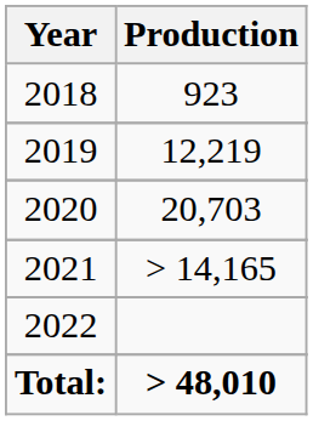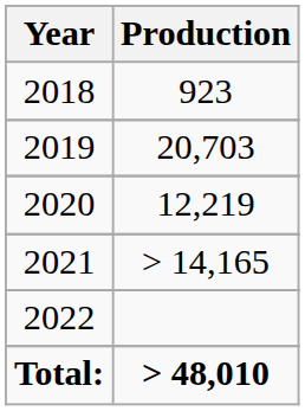2019 | Production: 12,219 -> 20,703
2020 | Production: 20,703 -> 12,219
